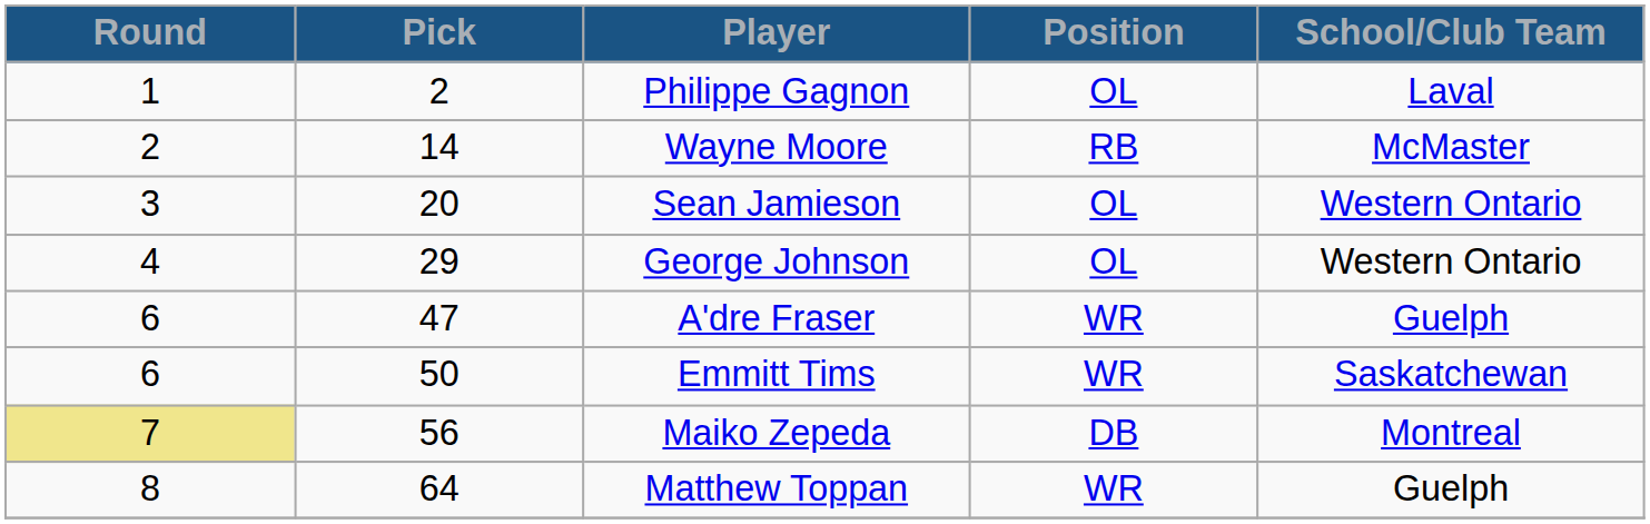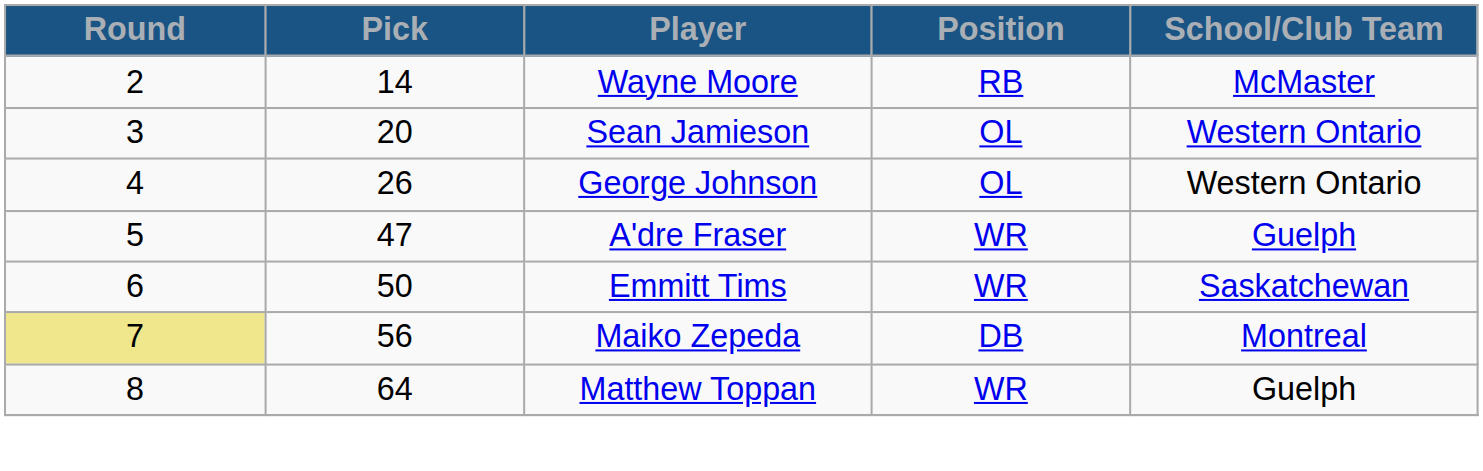- row: 1 | 2 | Philippe Gagnon | OL | Laval
George Johnson | Pick: 29 -> 26
A'dre Fraser | Round: 6 -> 5
